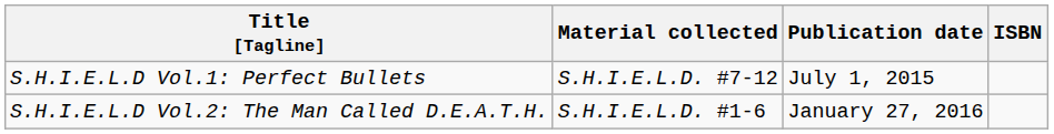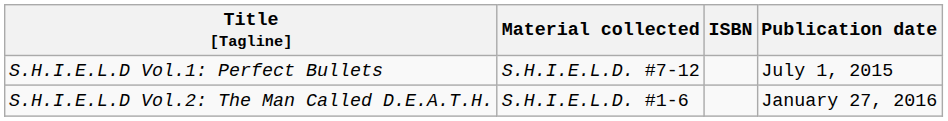columns swapped: Publication date <-> ISBN
